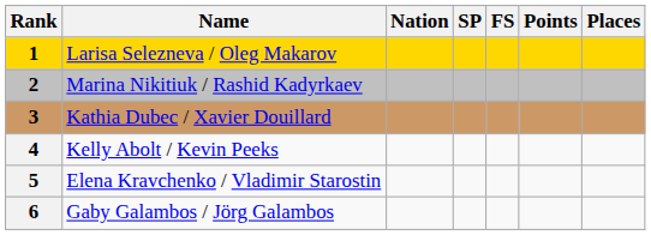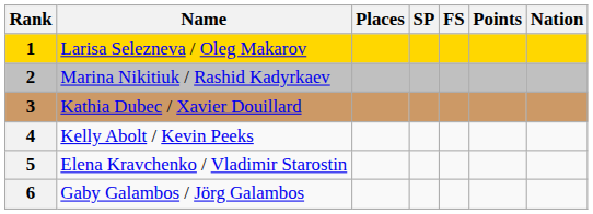columns swapped: Nation <-> Places
